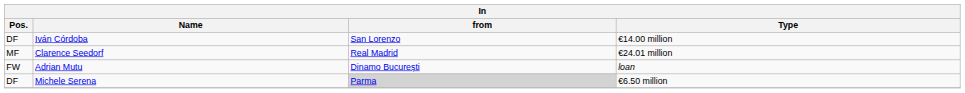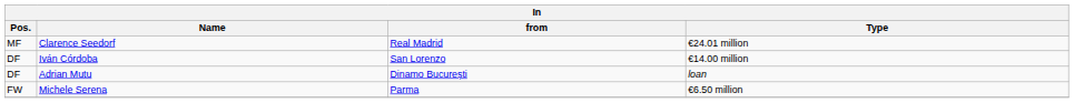rows swapped: Clarence Seedorf <-> Iván Córdoba
Adrian Mutu | Pos.: FW -> DF
Michele Serena | Pos.: DF -> FW
Michele Serena | from: lightgrey background -> no background
